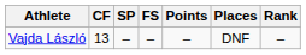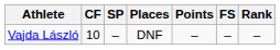columns swapped: FS <-> Places
Vajda László | CF: 13 -> 10
